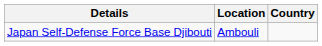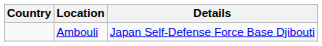columns swapped: Country <-> Details
